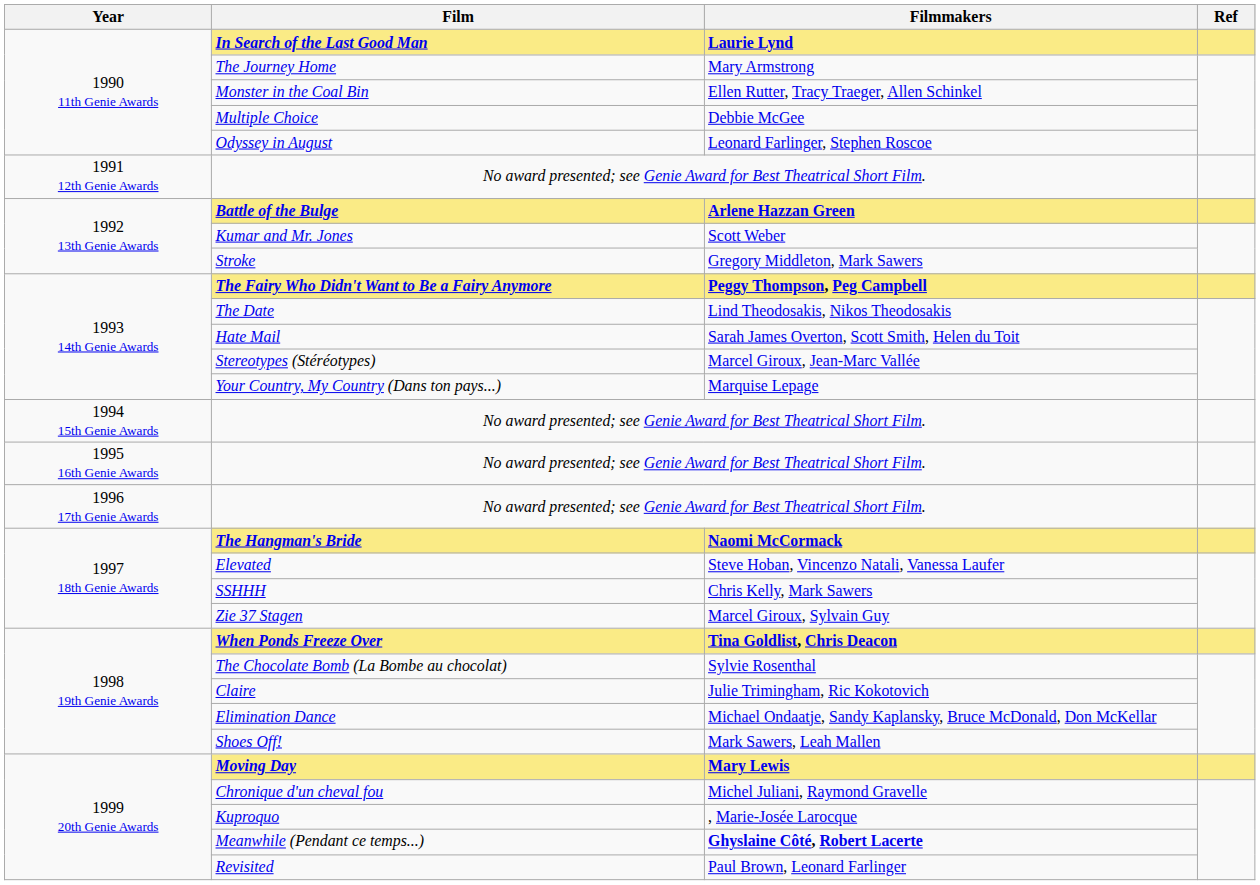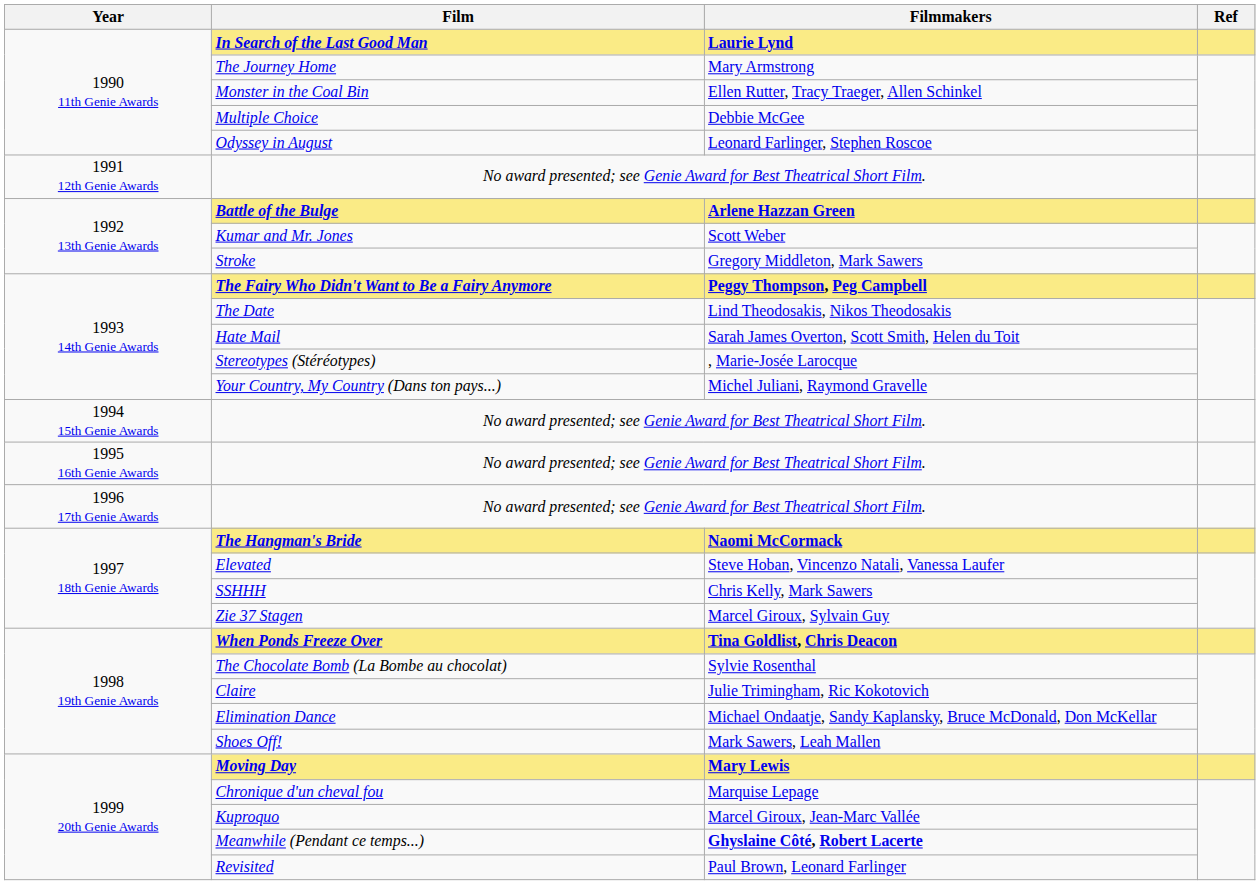Stereotypes (Stéréotypes) | Filmmakers: Marcel Giroux, Jean-Marc Vallée -> , Marie-Josée Larocque
Your Country, My Country (Dans ton pays...) | Filmmakers: Marquise Lepage -> Michel Juliani, Raymond Gravelle
Chronique d'un cheval fou | Filmmakers: Michel Juliani, Raymond Gravelle -> Marquise Lepage
Kuproquo | Filmmakers: , Marie-Josée Larocque -> Marcel Giroux, Jean-Marc Vallée
